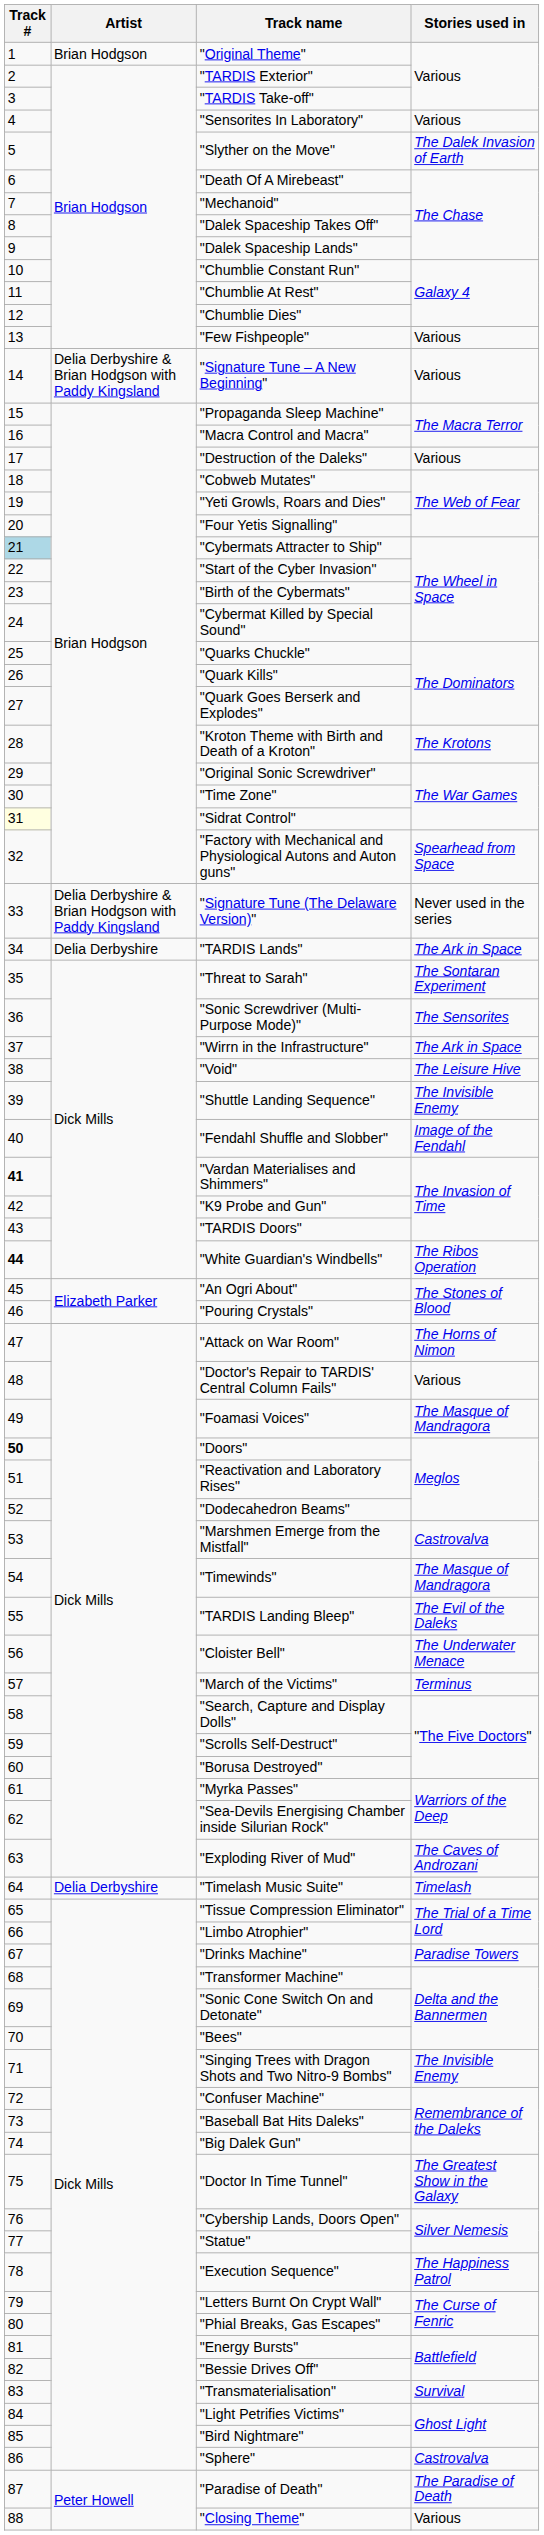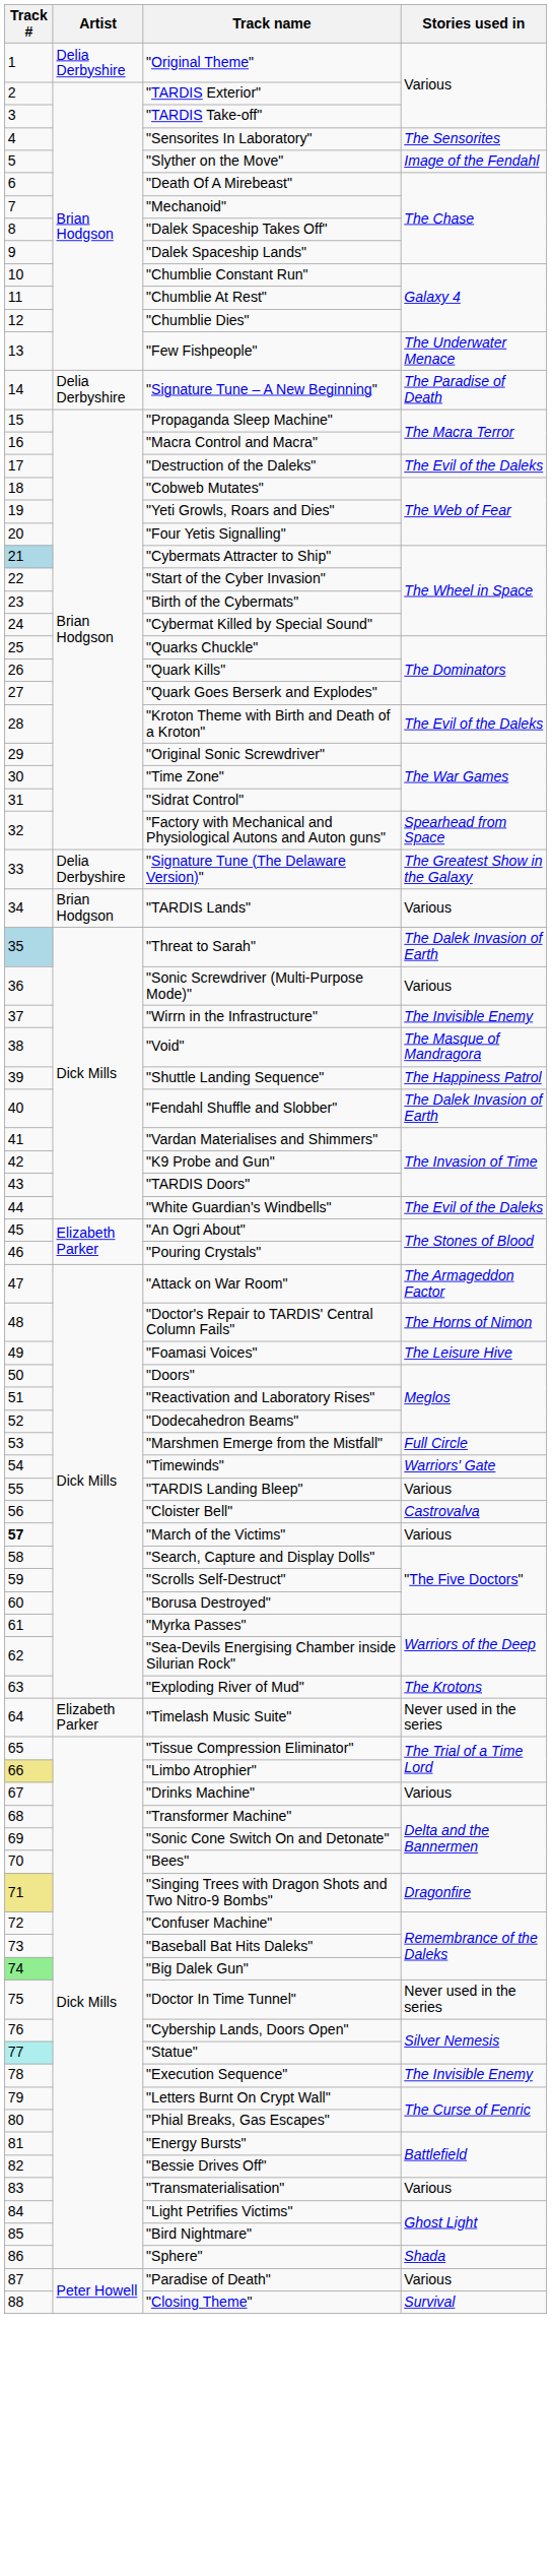"Original Theme" | Artist: Brian Hodgson -> Delia Derbyshire
"Sensorites In Laboratory" | Stories used in: Various -> The Sensorites
"Slyther on the Move" | Stories used in: The Dalek Invasion of Earth -> Image of the Fendahl
"Few Fishpeople" | Stories used in: Various -> The Underwater Menace
"Signature Tune – A New Beginning" | Artist: Delia Derbyshire & Brian Hodgson with Paddy Kingsland -> Delia Derbyshire
"Signature Tune – A New Beginning" | Stories used in: Various -> The Paradise of Death
"Destruction of the Daleks" | Stories used in: Various -> The Evil of the Daleks
"Kroton Theme with Birth and Death of a Kroton" | Stories used in: The Krotons -> The Evil of the Daleks
"Sidrat Control" | Track #: lightyellow background -> no background
"Signature Tune (The Delaware Version)" | Artist: Delia Derbyshire & Brian Hodgson with Paddy Kingsland -> Delia Derbyshire
"Signature Tune (The Delaware Version)" | Stories used in: Never used in the series -> The Greatest Show in the Galaxy
"TARDIS Lands" | Artist: Delia Derbyshire -> Brian Hodgson
"TARDIS Lands" | Stories used in: The Ark in Space -> Various
"Threat to Sarah" | Track #: no background -> lightblue background
"Threat to Sarah" | Stories used in: The Sontaran Experiment -> The Dalek Invasion of Earth
"Sonic Screwdriver (Multi-Purpose Mode)" | Stories used in: The Sensorites -> Various
"Wirrn in the Infrastructure" | Stories used in: The Ark in Space -> The Invisible Enemy
"Void" | Stories used in: The Leisure Hive -> The Masque of Mandragora
"Shuttle Landing Sequence" | Stories used in: The Invisible Enemy -> The Happiness Patrol
"Fendahl Shuffle and Slobber" | Stories used in: Image of the Fendahl -> The Dalek Invasion of Earth
"Vardan Materialises and Shimmers" | Track #: bold -> normal
"White Guardian's Windbells" | Track #: bold -> normal
"White Guardian's Windbells" | Stories used in: The Ribos Operation -> The Evil of the Daleks
"Attack on War Room" | Stories used in: The Horns of Nimon -> The Armageddon Factor
"Doctor's Repair to TARDIS' Central Column Fails" | Stories used in: Various -> The Horns of Nimon
"Foamasi Voices" | Stories used in: The Masque of Mandragora -> The Leisure Hive
"Doors" | Track #: bold -> normal
"Marshmen Emerge from the Mistfall" | Stories used in: Castrovalva -> Full Circle
"Timewinds" | Stories used in: The Masque of Mandragora -> Warriors' Gate
"TARDIS Landing Bleep" | Stories used in: The Evil of the Daleks -> Various
"Cloister Bell" | Stories used in: The Underwater Menace -> Castrovalva
"March of the Victims" | Track #: normal -> bold
"March of the Victims" | Stories used in: Terminus -> Various
"Exploding River of Mud" | Stories used in: The Caves of Androzani -> The Krotons
"Timelash Music Suite" | Artist: Delia Derbyshire -> Elizabeth Parker
"Timelash Music Suite" | Stories used in: Timelash -> Never used in the series
"Limbo Atrophier" | Track #: no background -> khaki background
"Drinks Machine" | Stories used in: Paradise Towers -> Various
"Singing Trees with Dragon Shots and Two Nitro-9 Bombs" | Track #: no background -> khaki background
"Singing Trees with Dragon Shots and Two Nitro-9 Bombs" | Stories used in: The Invisible Enemy -> Dragonfire
"Big Dalek Gun" | Track #: no background -> lightgreen background
"Doctor In Time Tunnel" | Stories used in: The Greatest Show in the Galaxy -> Never used in the series
"Statue" | Track #: no background -> paleturquoise background
"Execution Sequence" | Stories used in: The Happiness Patrol -> The Invisible Enemy
"Transmaterialisation" | Stories used in: Survival -> Various
"Sphere" | Stories used in: Castrovalva -> Shada
"Paradise of Death" | Stories used in: The Paradise of Death -> Various
"Closing Theme" | Stories used in: Various -> Survival
